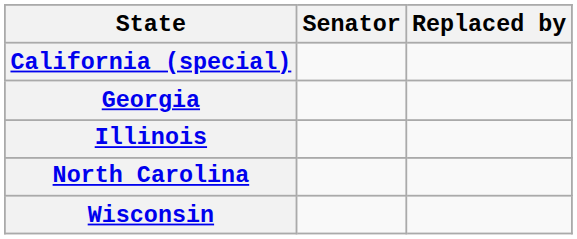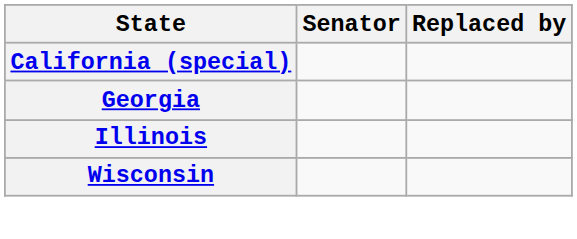- row: North Carolina
